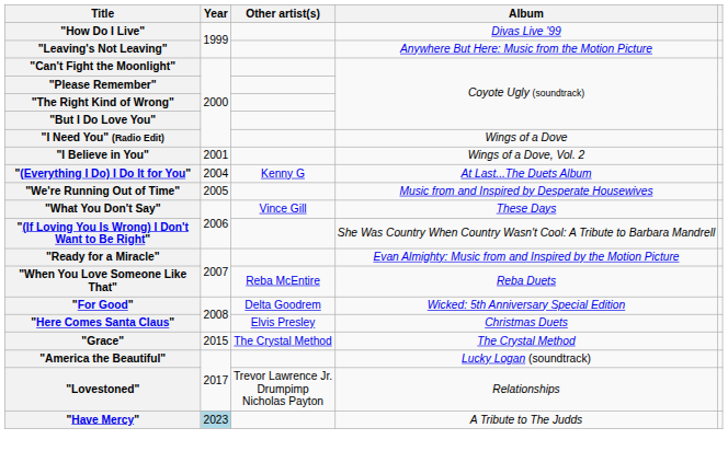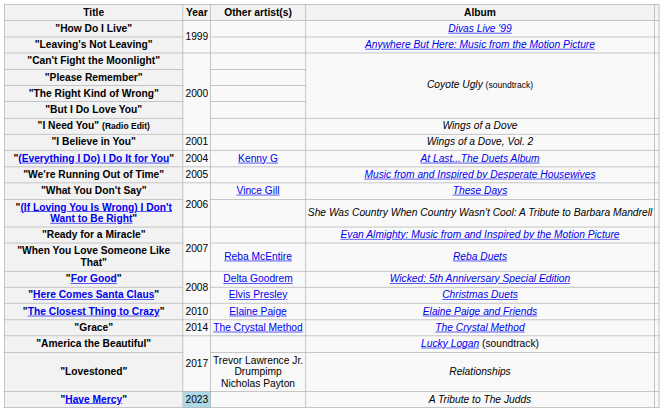+ row: "The Closest Thing to Crazy" | 2010 | Elaine Paige | Elaine Paige and Friends
"Grace" | Year: 2015 -> 2014
